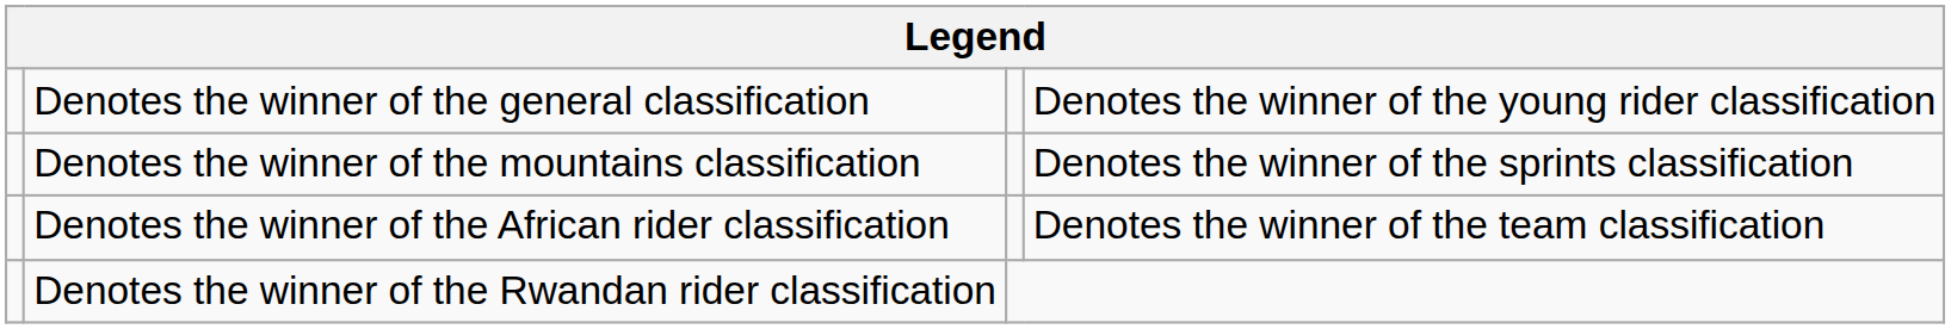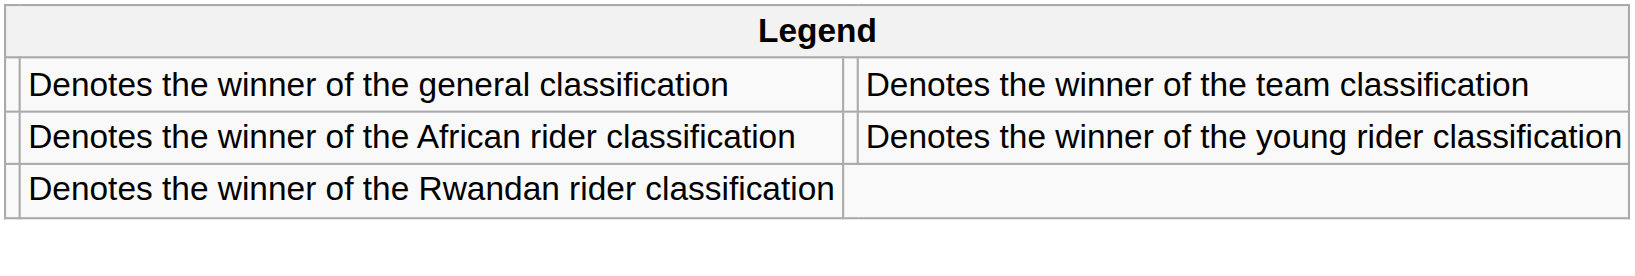Denotes the winner of the general classification | column 4: Denotes the winner of the young rider classification -> Denotes the winner of the team classification
- row: Denotes the winner of the mountains classification | Denotes the winner of the sprints classification
Denotes the winner of the African rider classification | column 4: Denotes the winner of the team classification -> Denotes the winner of the young rider classification
